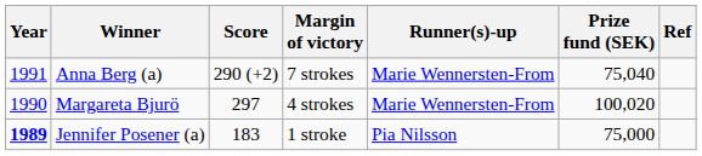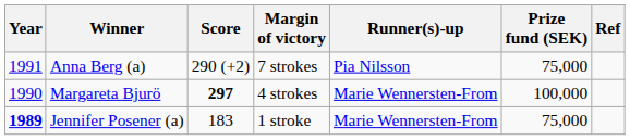Anna Berg (a) | Runner(s)-up: Marie Wennersten-From -> Pia Nilsson
Anna Berg (a) | Prize fund (SEK): 75,040 -> 75,000
Margareta Bjurö | Score: normal -> bold
Margareta Bjurö | Prize fund (SEK): 100,020 -> 100,000
Jennifer Posener (a) | Runner(s)-up: Pia Nilsson -> Marie Wennersten-From
